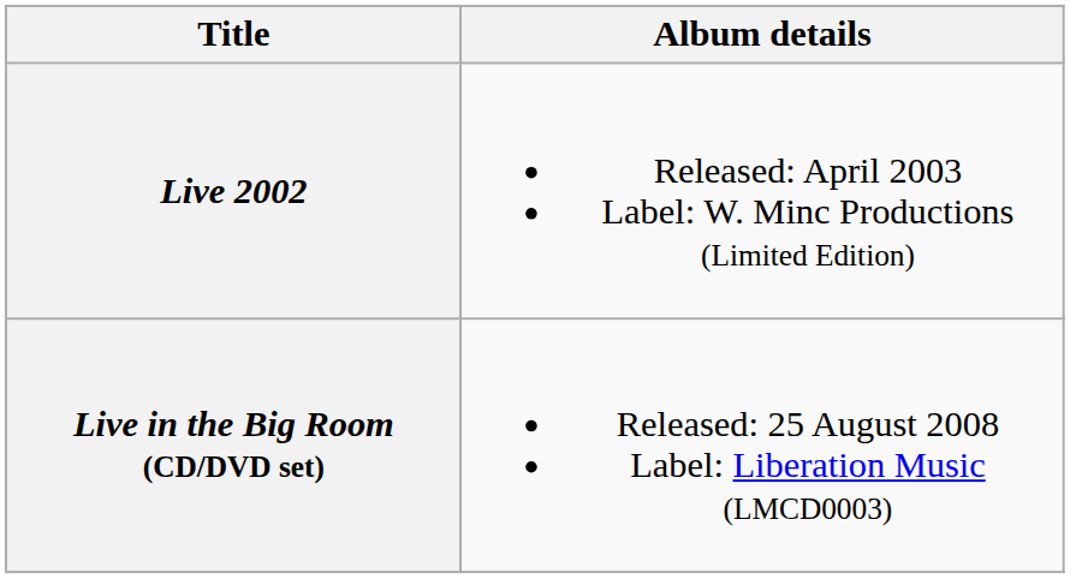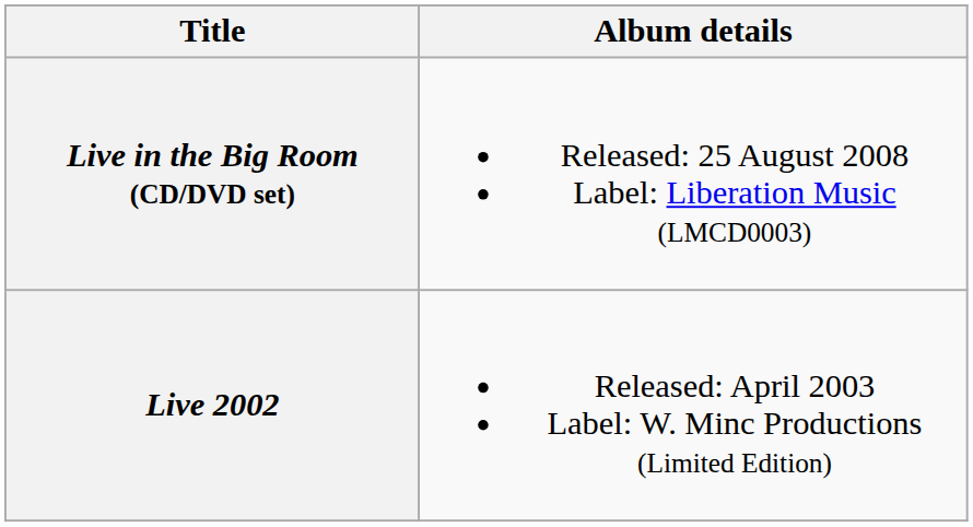rows swapped: Live 2002 <-> Live in the Big Room (CD/DVD set)
